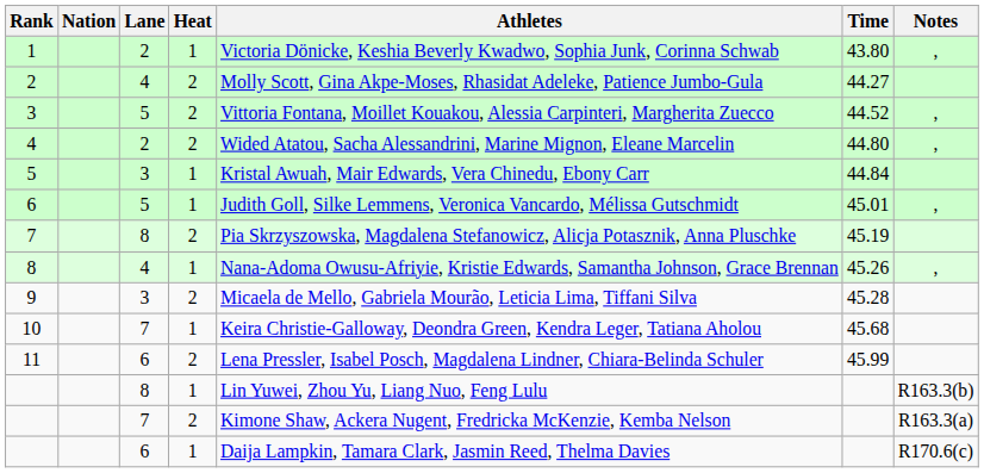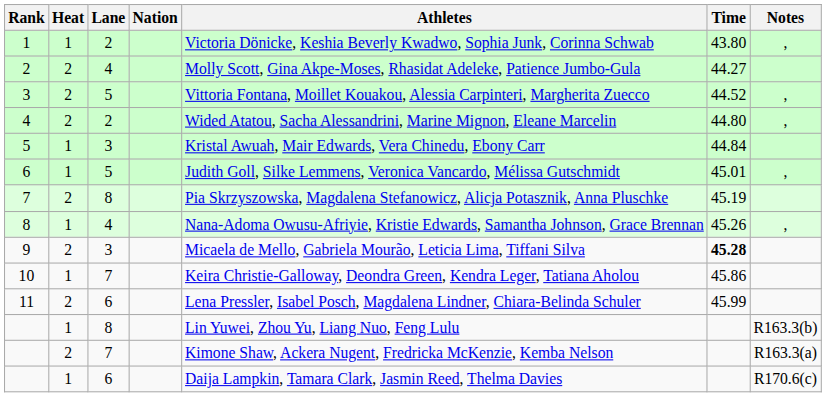columns swapped: Heat <-> Nation
9 | Time: normal -> bold
10 | Time: 45.68 -> 45.86
